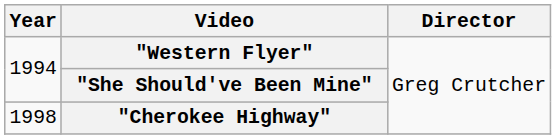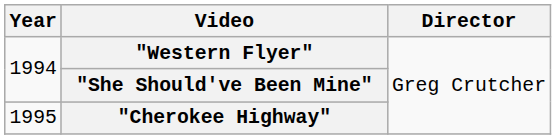"Cherokee Highway" | Year: 1998 -> 1995
